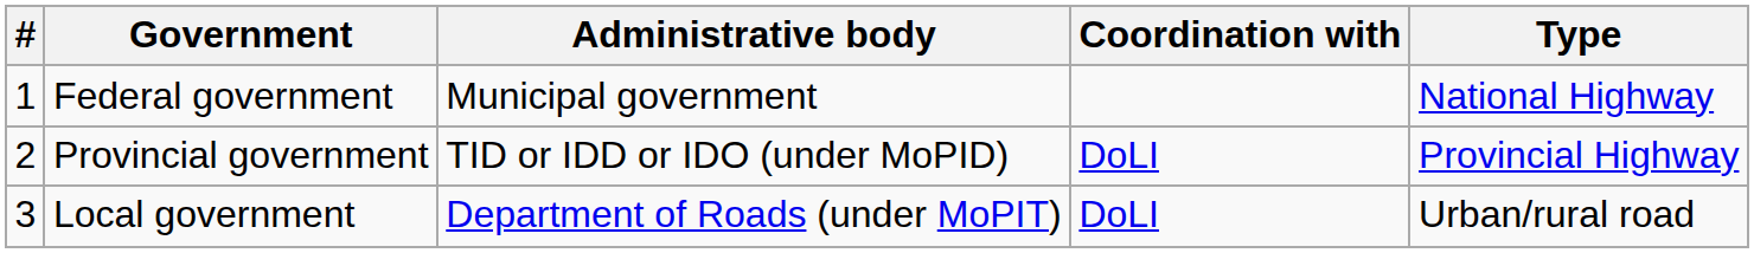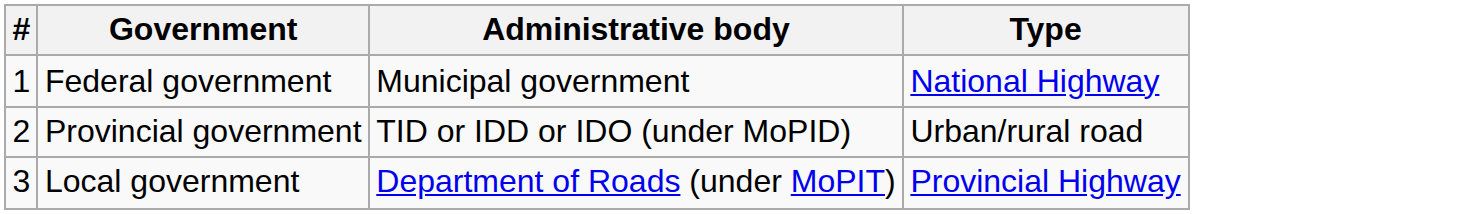- column: Coordination with | DoLI | DoLI
Provincial government | Type: Provincial Highway -> Urban/rural road
Local government | Type: Urban/rural road -> Provincial Highway
